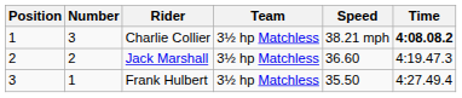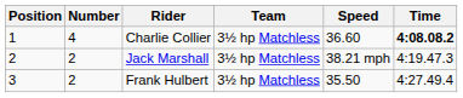Charlie Collier | Number: 3 -> 4
Charlie Collier | Speed: 38.21 mph -> 36.60
Jack Marshall | Speed: 36.60 -> 38.21 mph
Frank Hulbert | Number: 1 -> 2
